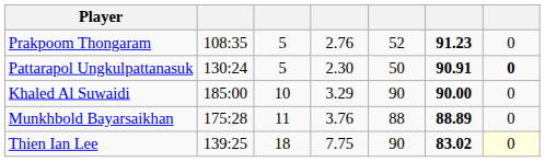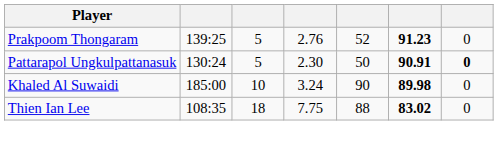Prakpoom Thongaram | column 2: 108:35 -> 139:25
Khaled Al Suwaidi | column 4: 3.29 -> 3.24
Khaled Al Suwaidi | column 6: 90.00 -> 89.98
- row: Munkhbold Bayarsaikhan | 175:28 | 11 | 3.76 | 88 | 88.89 | 0
Thien Ian Lee | column 2: 139:25 -> 108:35
Thien Ian Lee | column 5: 90 -> 88
Thien Ian Lee | column 7: lightyellow background -> no background
